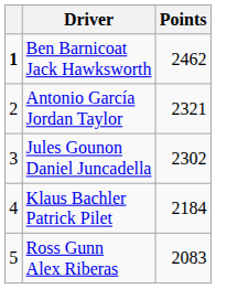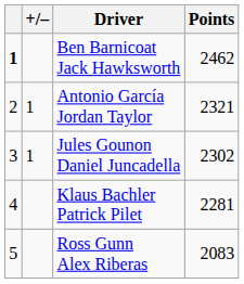+ column: +/– | 1 | 1
Klaus Bachler Patrick Pilet | Points: 2184 -> 2281
